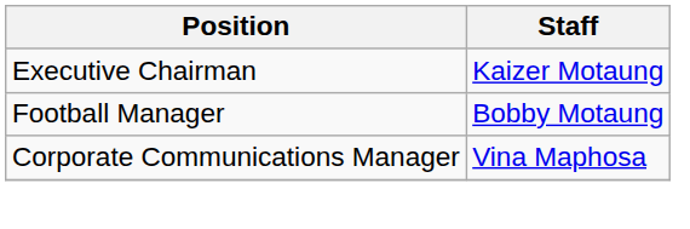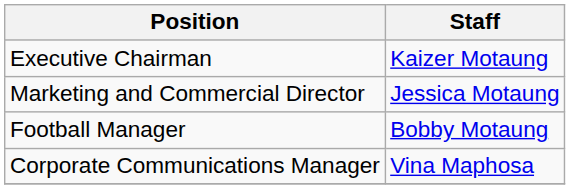+ row: Marketing and Commercial Director | Jessica Motaung
